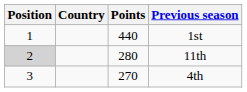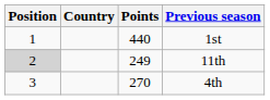11th | Points: 280 -> 249
